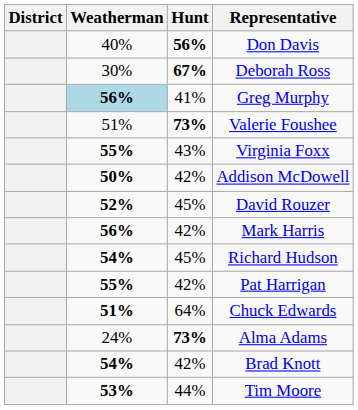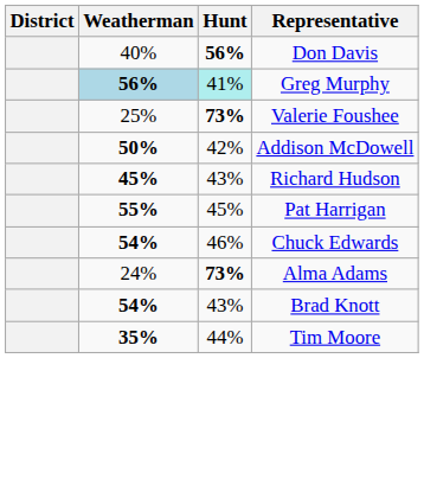- row: 30% | 67% | Deborah Ross
Greg Murphy | Hunt: no background -> paleturquoise background
Valerie Foushee | Weatherman: 51% -> 25%
- row: 55% | 43% | Virginia Foxx
- row: 52% | 45% | David Rouzer
- row: 56% | 42% | Mark Harris
Richard Hudson | Weatherman: 54% -> 45%
Richard Hudson | Hunt: 45% -> 43%
Pat Harrigan | Hunt: 42% -> 45%
Chuck Edwards | Weatherman: 51% -> 54%
Chuck Edwards | Hunt: 64% -> 46%
Brad Knott | Hunt: 42% -> 43%
Tim Moore | Weatherman: 53% -> 35%
